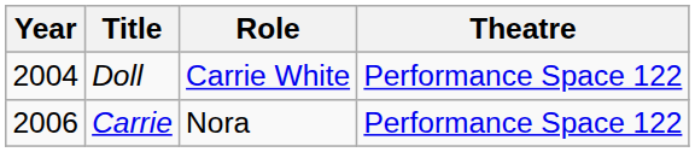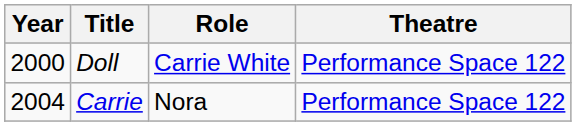Doll | Year: 2004 -> 2000
Carrie | Year: 2006 -> 2004
